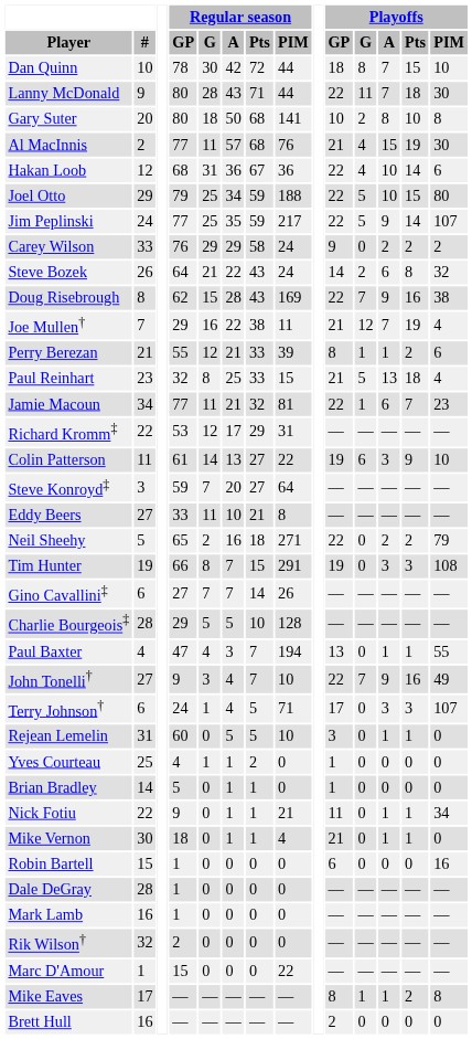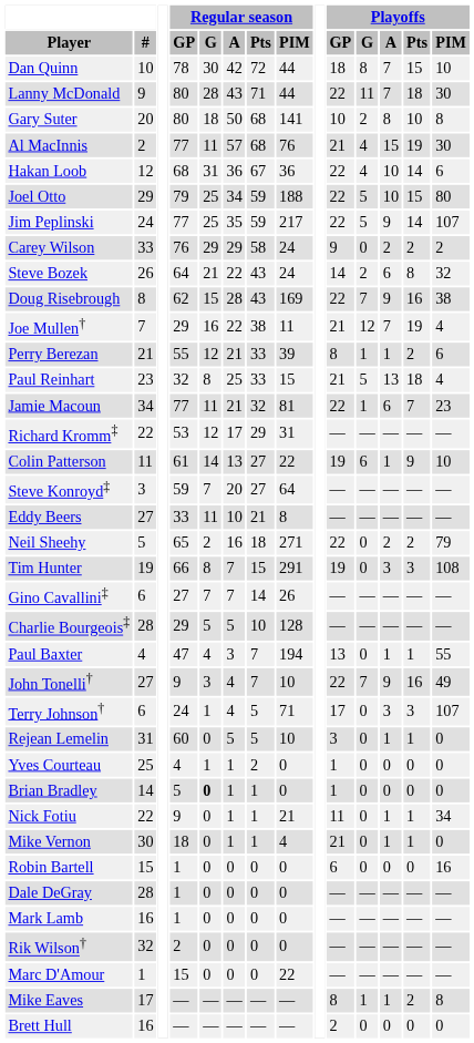Colin Patterson | Playoffs / A: 3 -> 1
Brian Bradley | Regular season / G: normal -> bold
